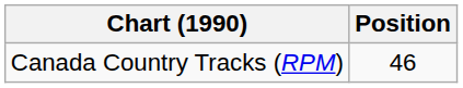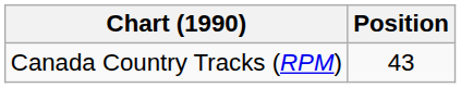Canada Country Tracks (RPM) | Position: 46 -> 43
